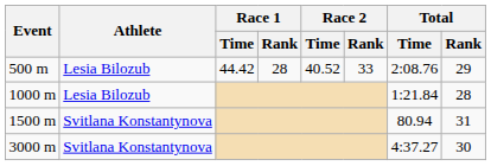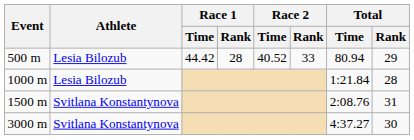500 m | Total / Time: 2:08.76 -> 80.94
1500 m | Total / Time: 80.94 -> 2:08.76
